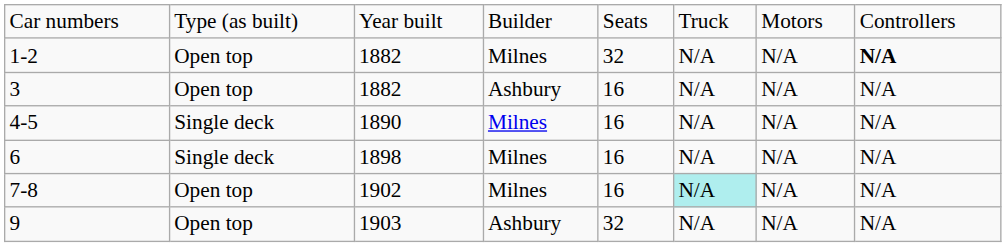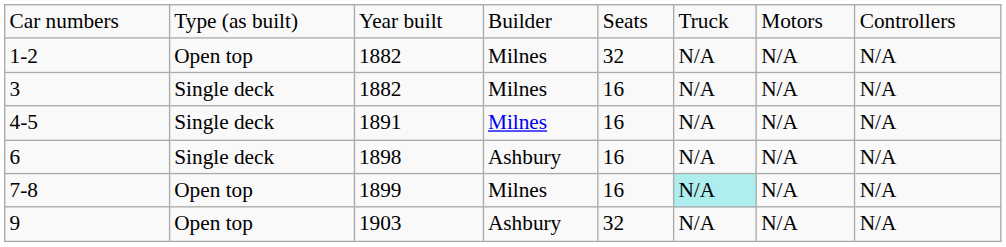1-2 | column 8: bold -> normal
3 | column 2: Open top -> Single deck
3 | column 4: Ashbury -> Milnes
4-5 | column 3: 1890 -> 1891
6 | column 4: Milnes -> Ashbury
7-8 | column 3: 1902 -> 1899
